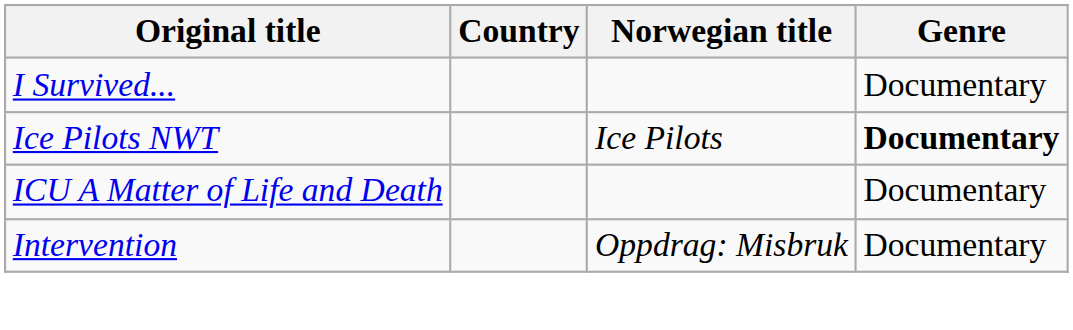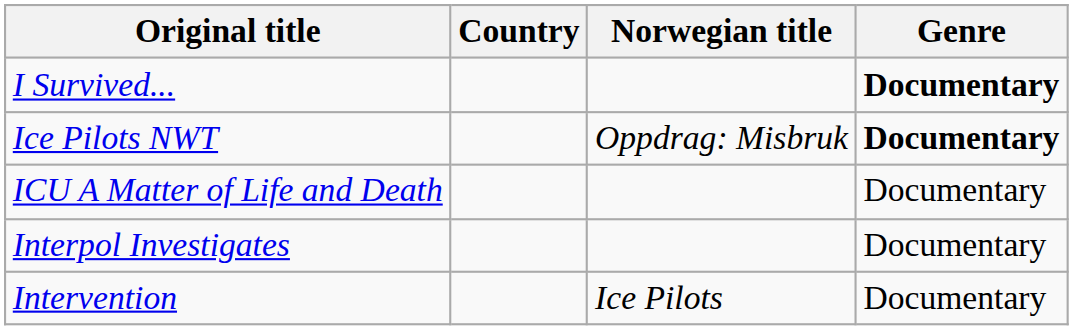I Survived... | Genre: normal -> bold
Ice Pilots NWT | Norwegian title: Ice Pilots -> Oppdrag: Misbruk
+ row: Interpol Investigates | Documentary
Intervention | Norwegian title: Oppdrag: Misbruk -> Ice Pilots
